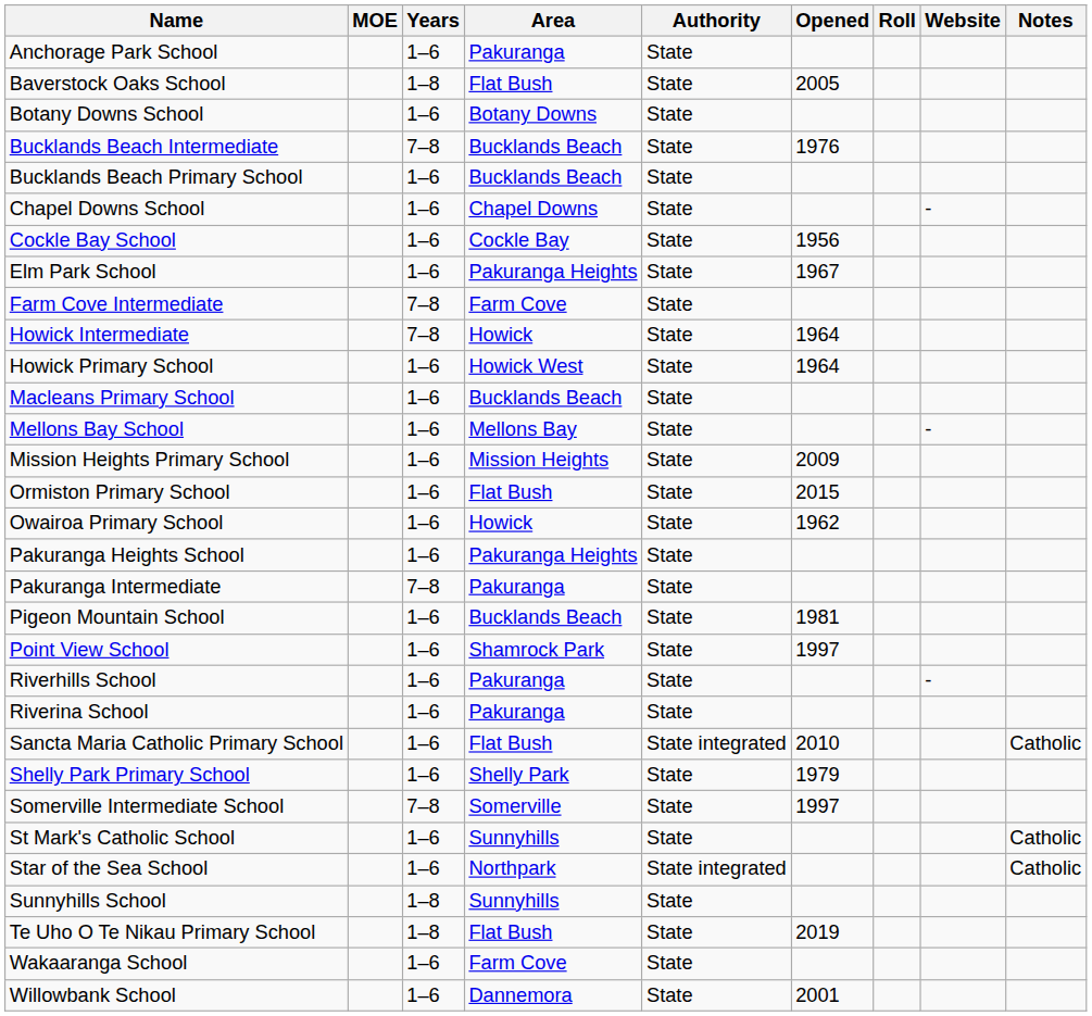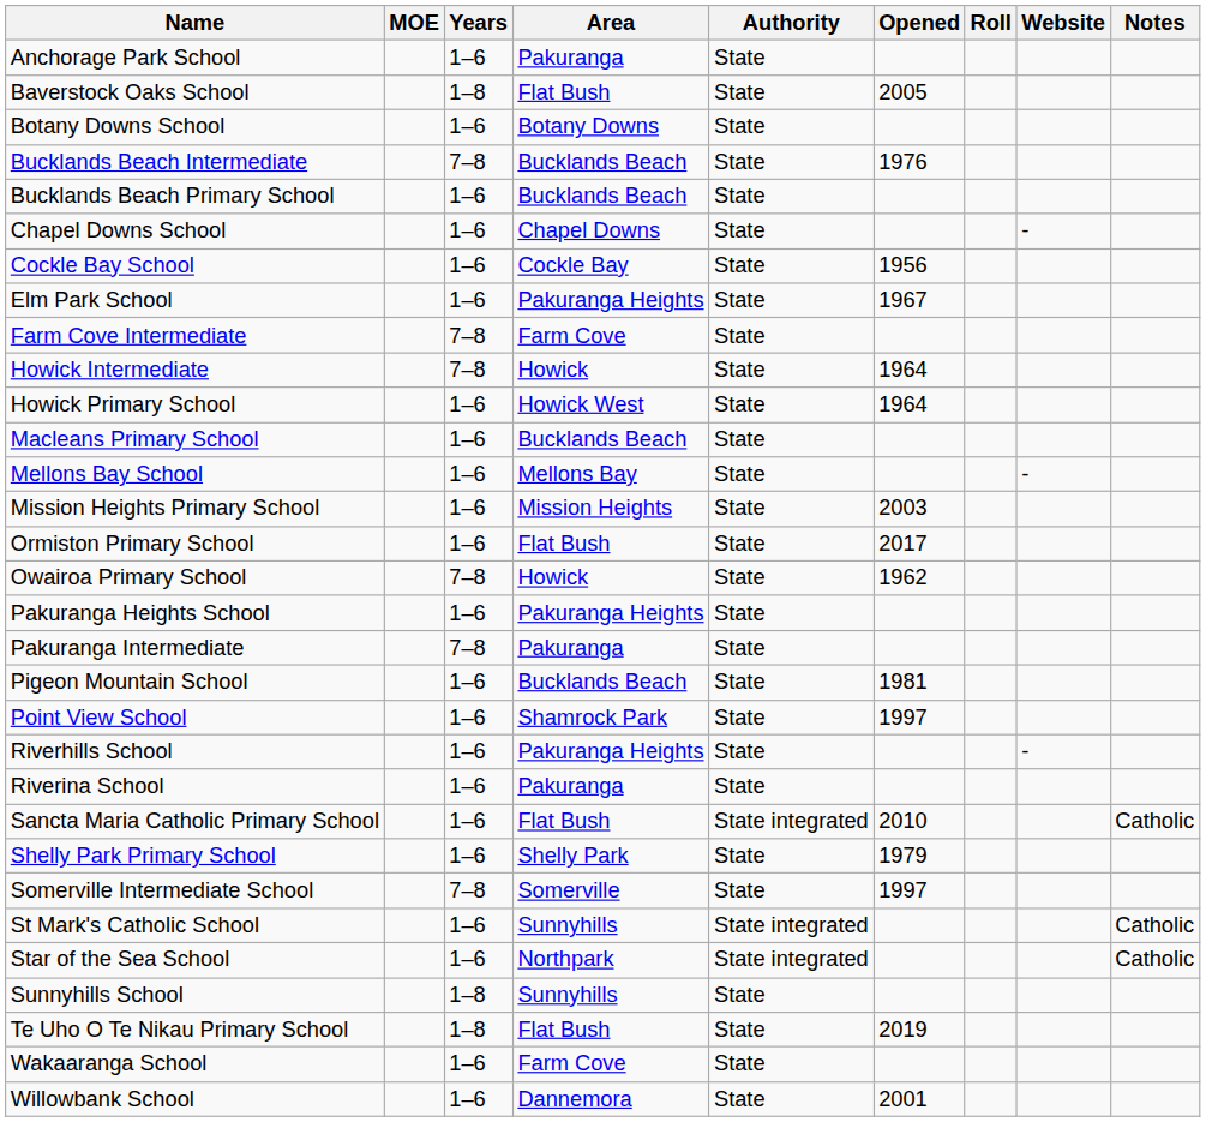Mission Heights Primary School | Opened: 2009 -> 2003
Ormiston Primary School | Opened: 2015 -> 2017
Owairoa Primary School | Years: 1–6 -> 7–8
Riverhills School | Area: Pakuranga -> Pakuranga Heights
St Mark's Catholic School | Authority: State -> State integrated
